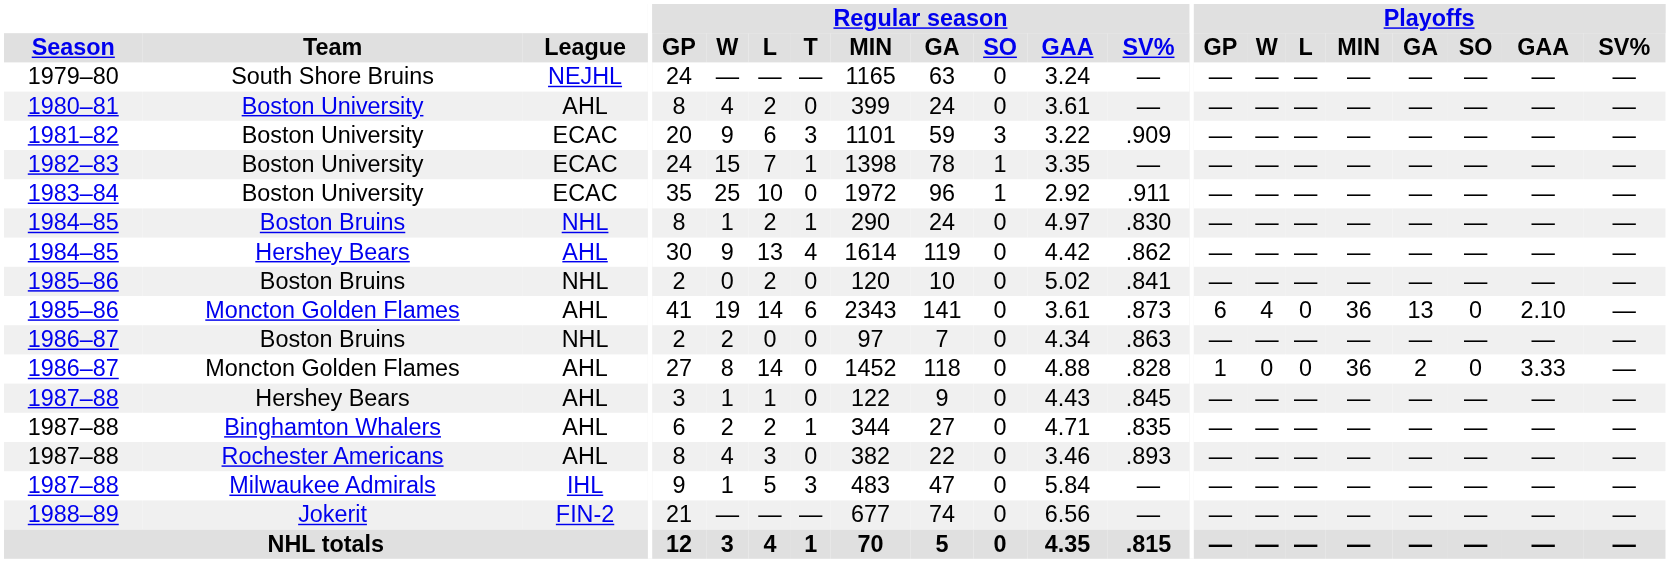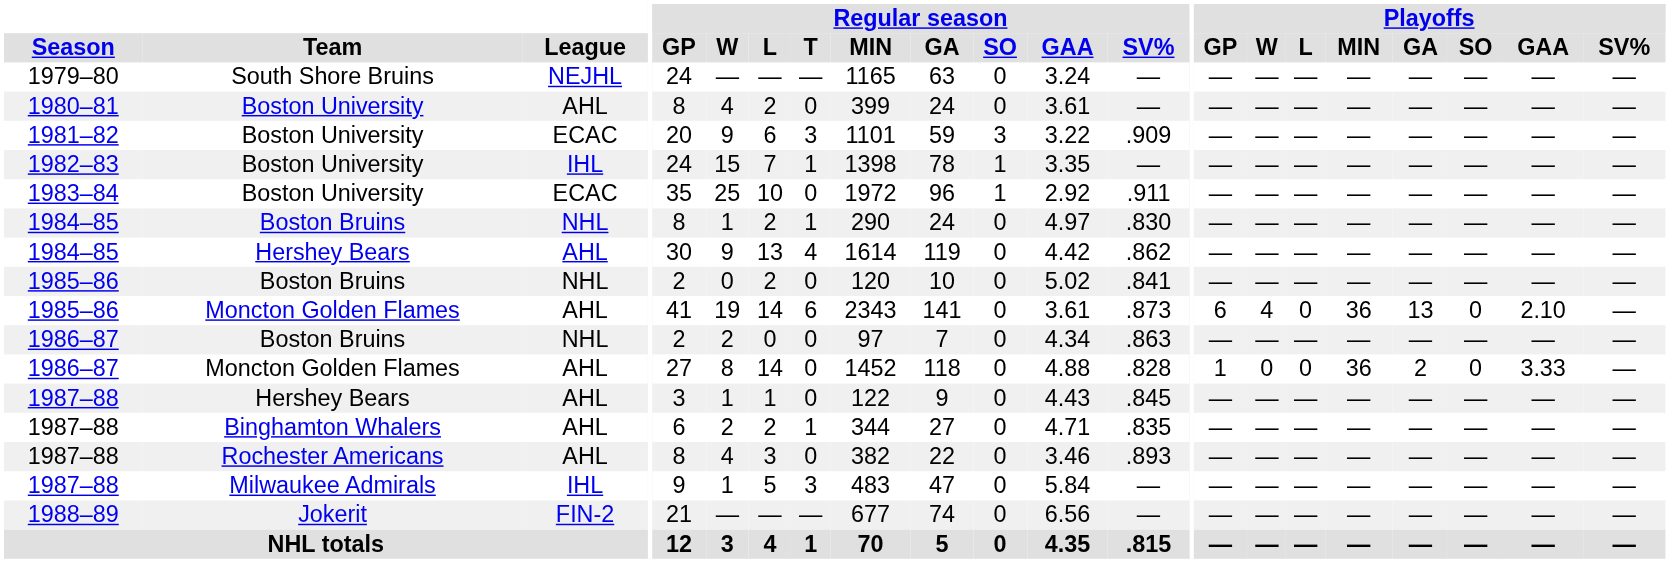1982–83 | League: ECAC -> IHL
